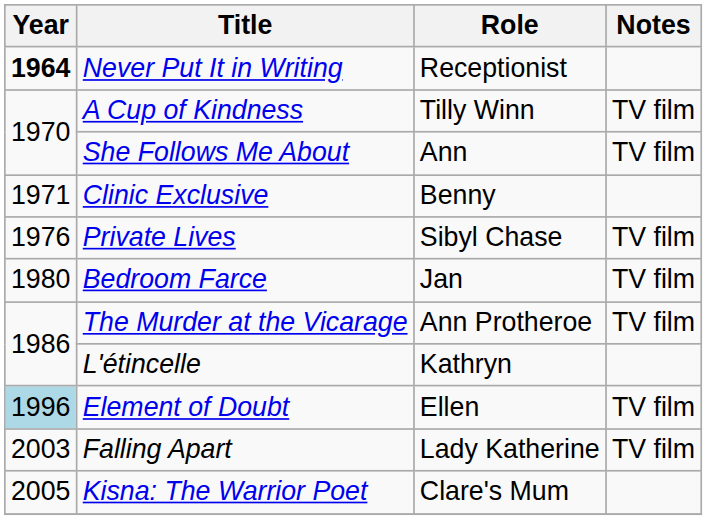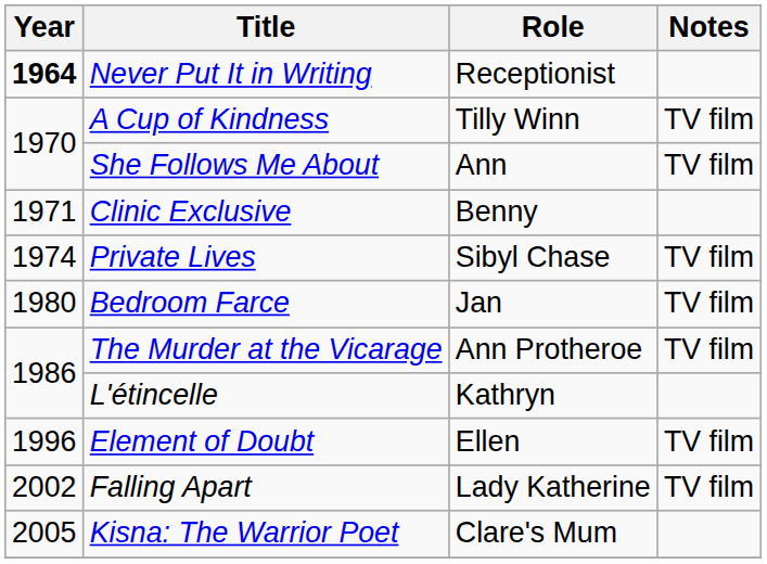Private Lives | Year: 1976 -> 1974
Element of Doubt | Year: lightblue background -> no background
Falling Apart | Year: 2003 -> 2002
